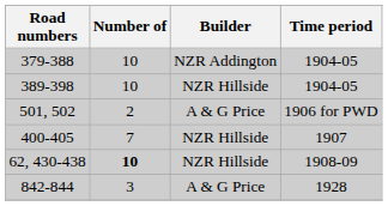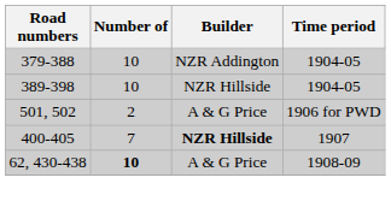400-405 | Builder: normal -> bold
62, 430-438 | Builder: NZR Hillside -> A & G Price
- row: 842-844 | 3 | A & G Price | 1928
